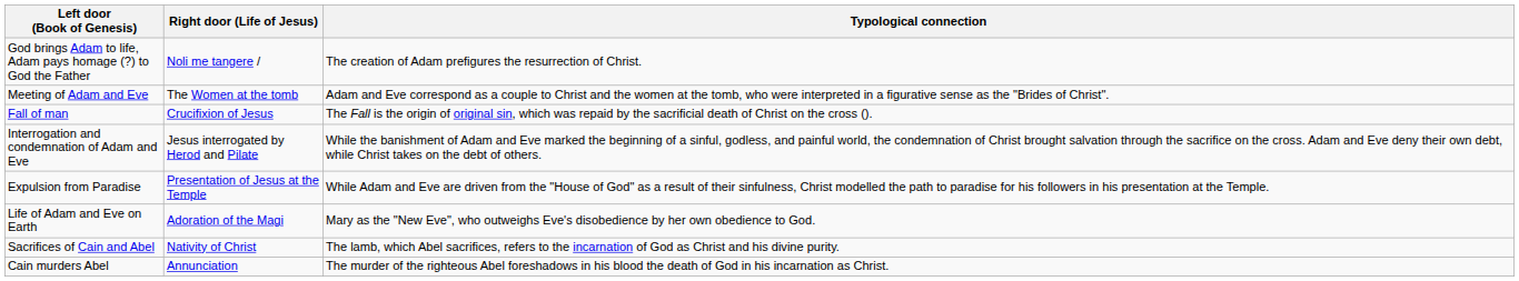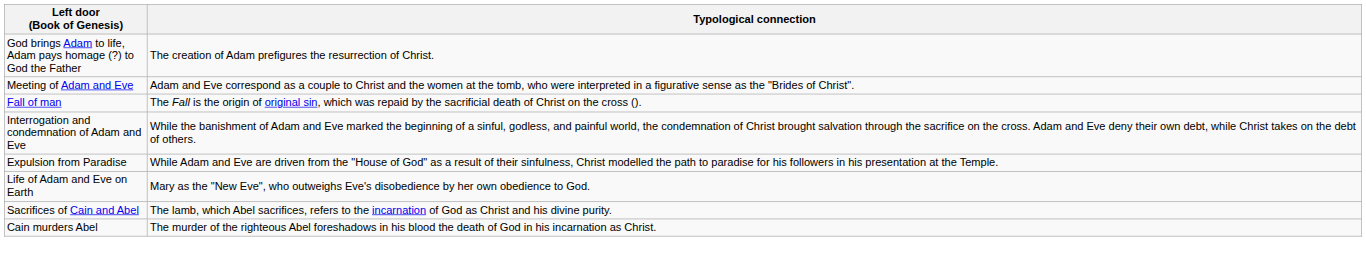- column: Right door (Life of Jesus) | Noli me tangere / | The Women at the tomb | Crucifixion of Jesus | Jesus interrogated by Herod and Pilate | Presentation of Jesus at the Temple | Adoration of the Magi | Nativity of Christ | Annunciation
